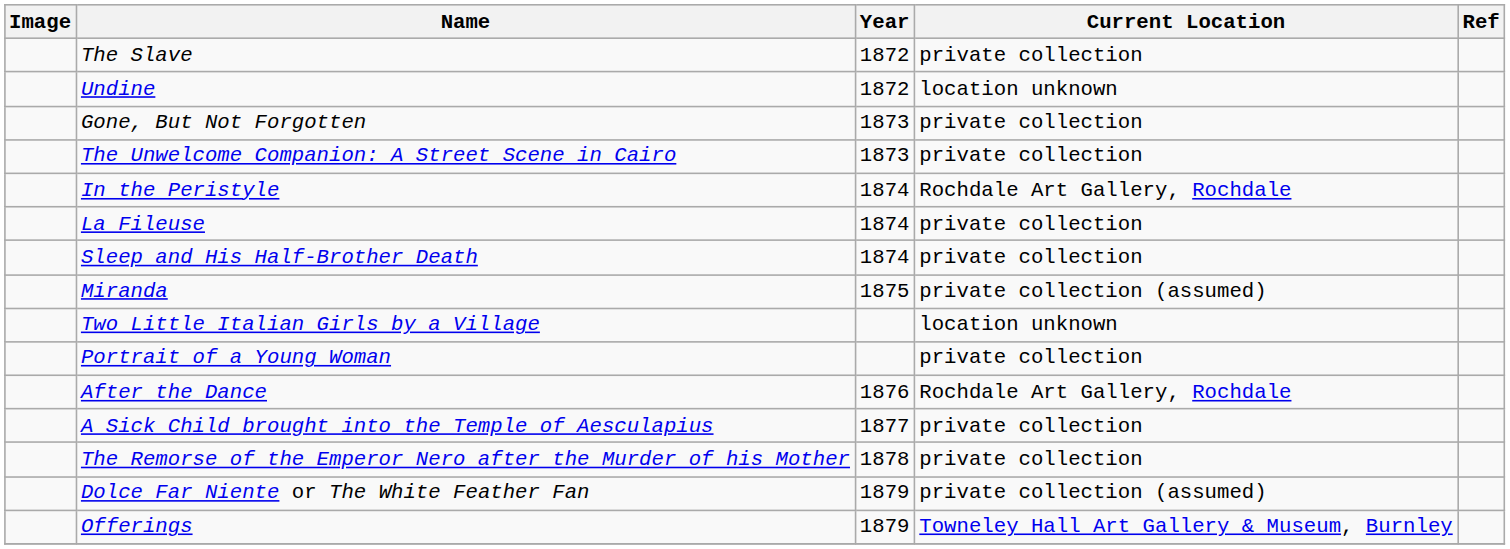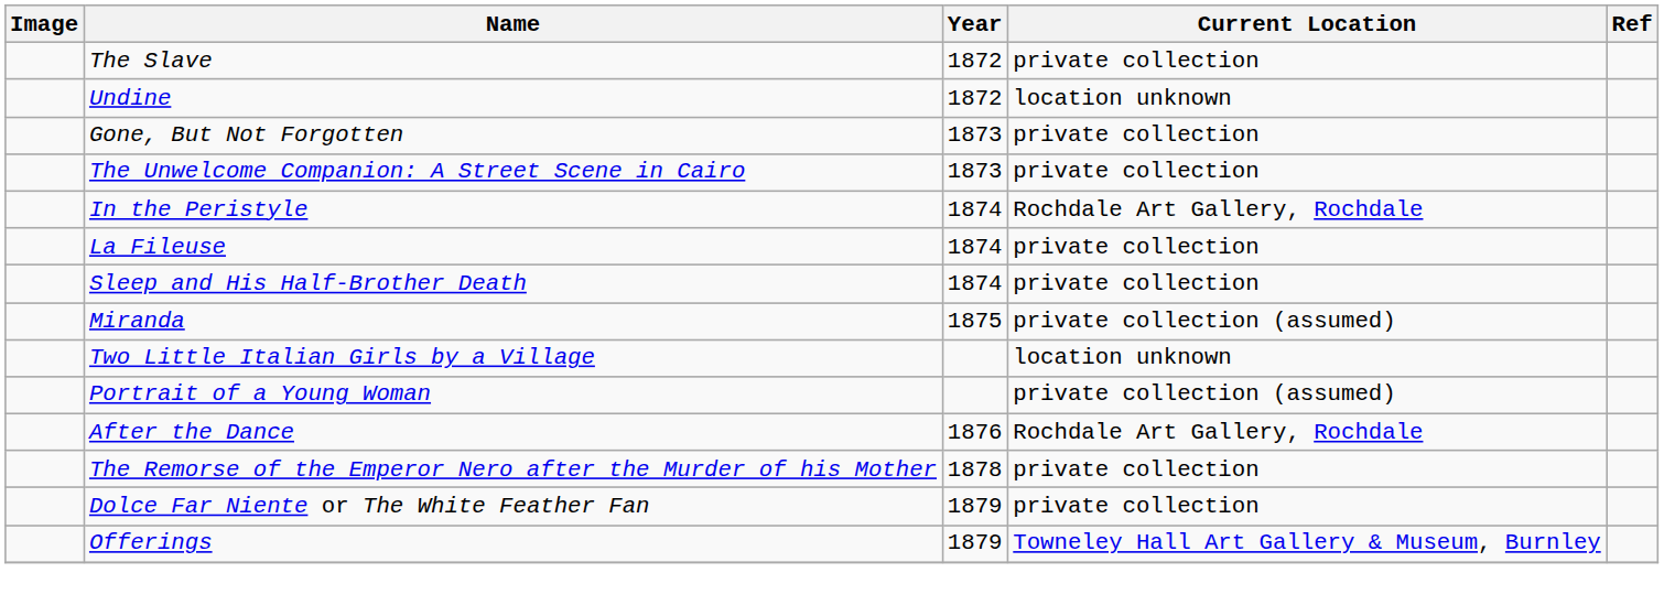Portrait of a Young Woman | Current Location: private collection -> private collection (assumed)
- row: A Sick Child brought into the Temple of Aesculapius | 1877 | private collection
Dolce Far Niente or The White Feather Fan | Current Location: private collection (assumed) -> private collection
